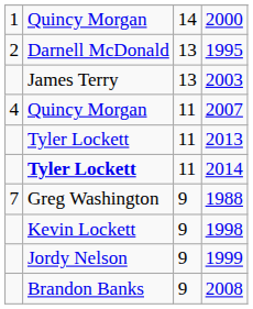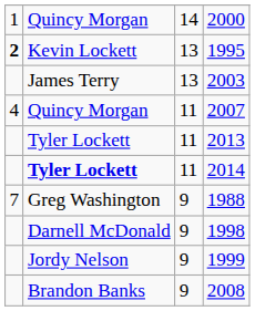1995 | column 1: normal -> bold
1995 | column 2: Darnell McDonald -> Kevin Lockett
1998 | column 2: Kevin Lockett -> Darnell McDonald
